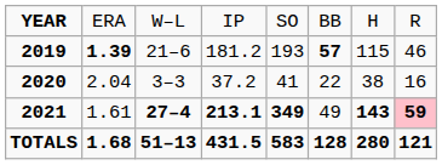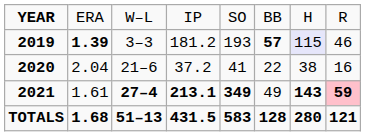2019 | column 3: 21–6 -> 3–3
2019 | column 7: no background -> lavender background
2020 | column 3: 3–3 -> 21–6
